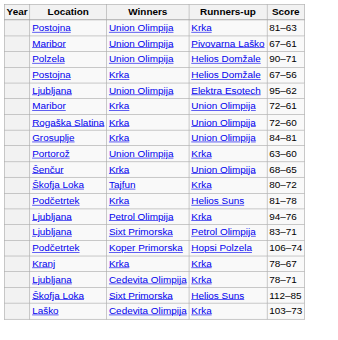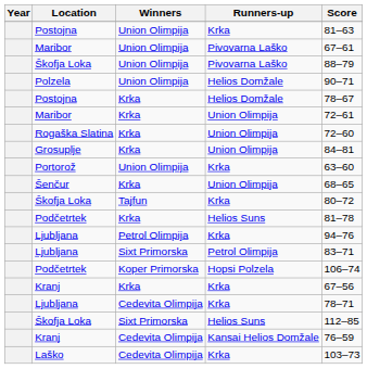+ row: Škofja Loka | Union Olimpija | Pivovarna Laško | 88–79
Postojna / Helios Domžale | Score: 67–56 -> 78–67
- row: Ljubljana | Union Olimpija | Elektra Esotech | 95–62
Kranj / Krka | Score: 78–67 -> 67–56
+ row: Kranj | Cedevita Olimpija | Kansai Helios Domžale | 76–59
